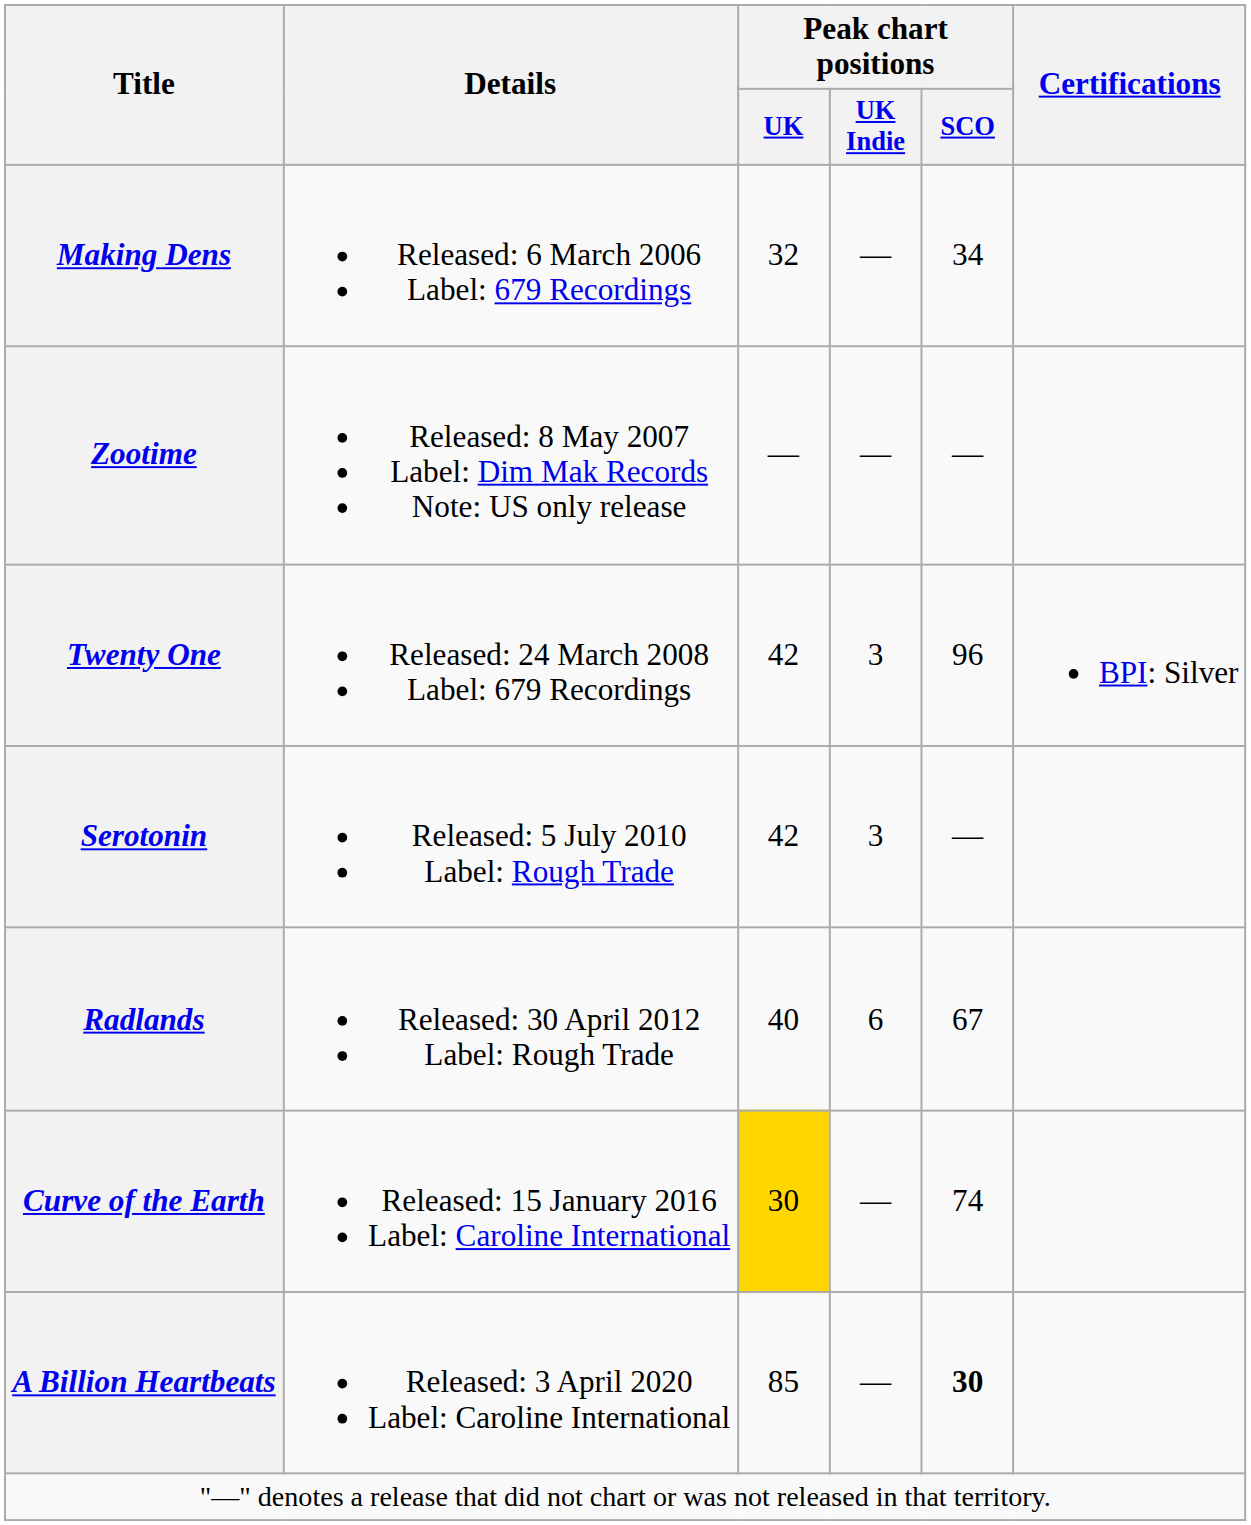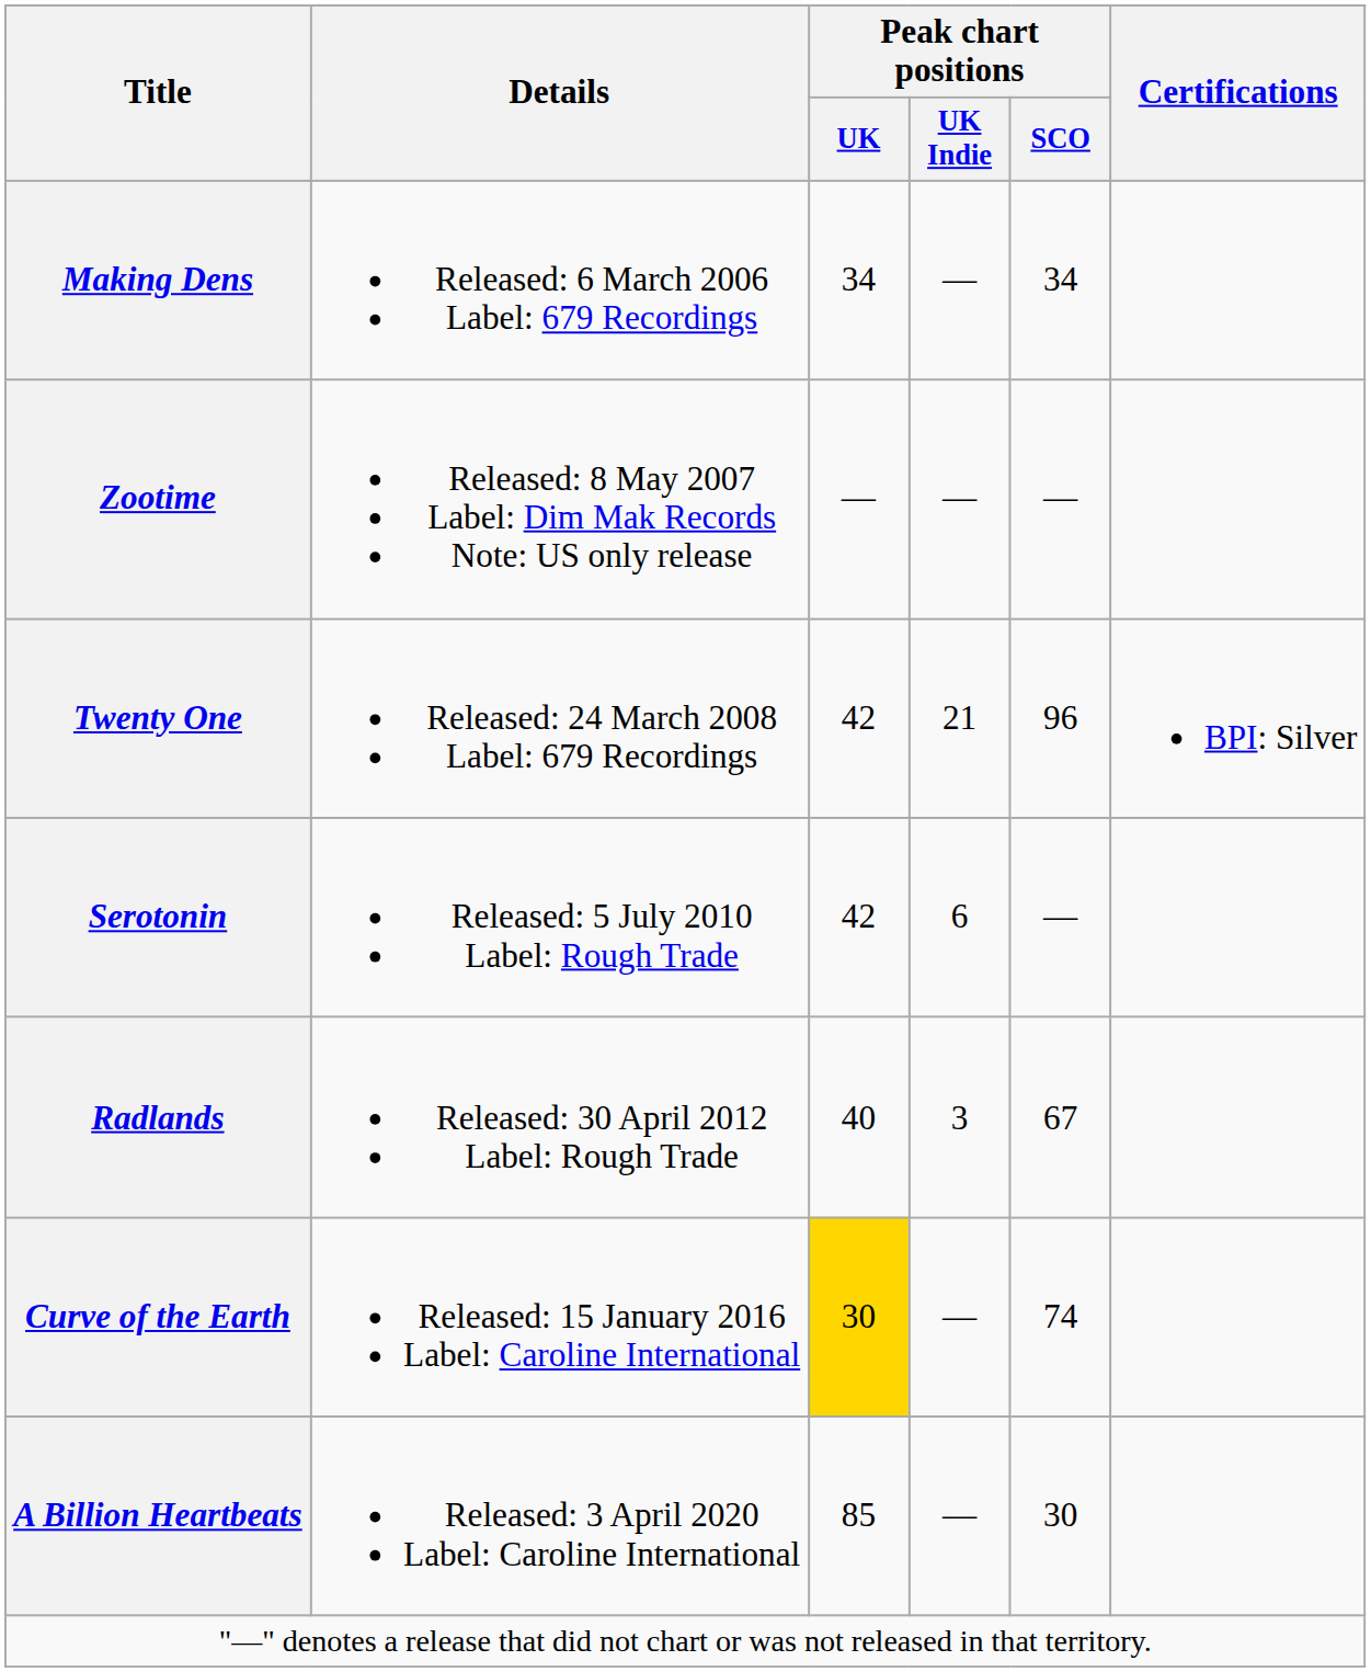Making Dens | Peak chart positions / UK: 32 -> 34
Twenty One | Peak chart positions / UK Indie: 3 -> 21
Serotonin | Peak chart positions / UK Indie: 3 -> 6
Radlands | Peak chart positions / UK Indie: 6 -> 3
A Billion Heartbeats | Peak chart positions / SCO: bold -> normal
